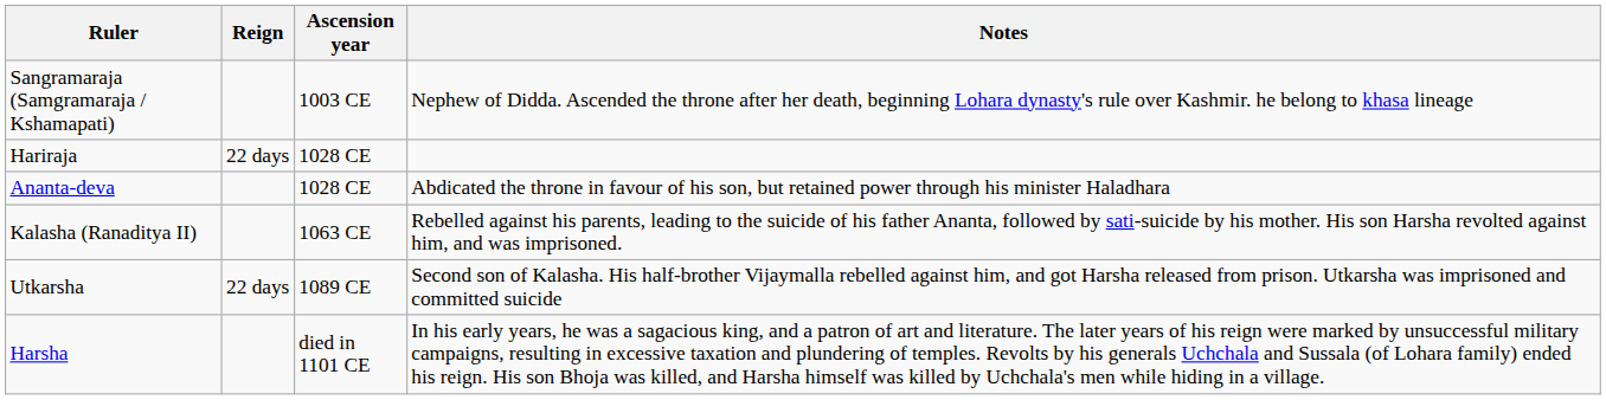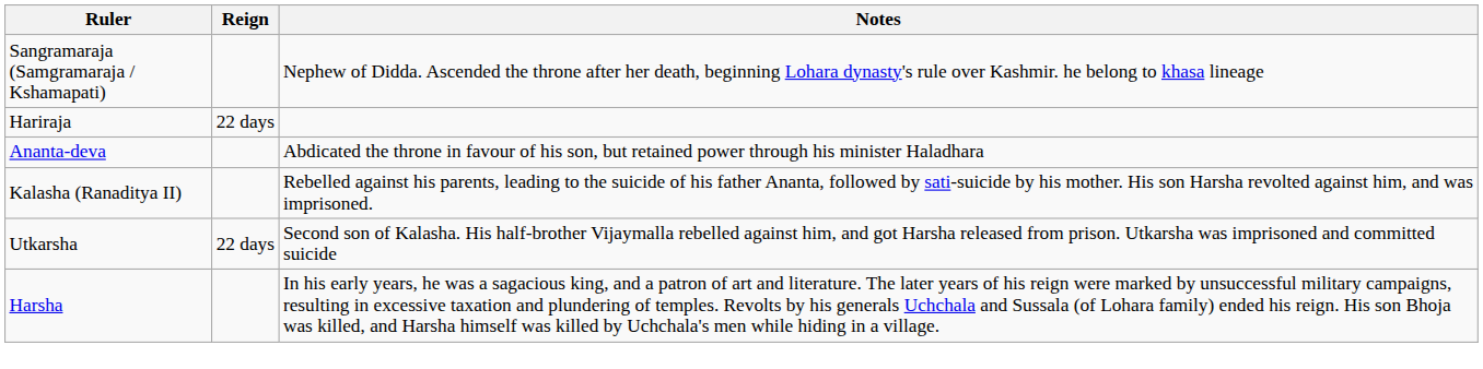- column: Ascension year | 1003 CE | 1028 CE | 1028 CE | 1063 CE | 1089 CE | died in 1101 CE
